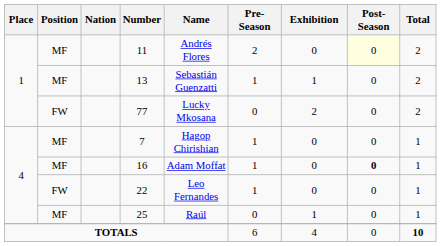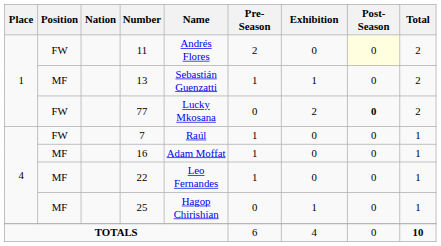11 | Position: MF -> FW
77 | Post-Season: normal -> bold
7 | Position: MF -> FW
7 | Name: Hagop Chirishian -> Raúl
16 | Post-Season: bold -> normal
22 | Position: FW -> MF
25 | Name: Raúl -> Hagop Chirishian
